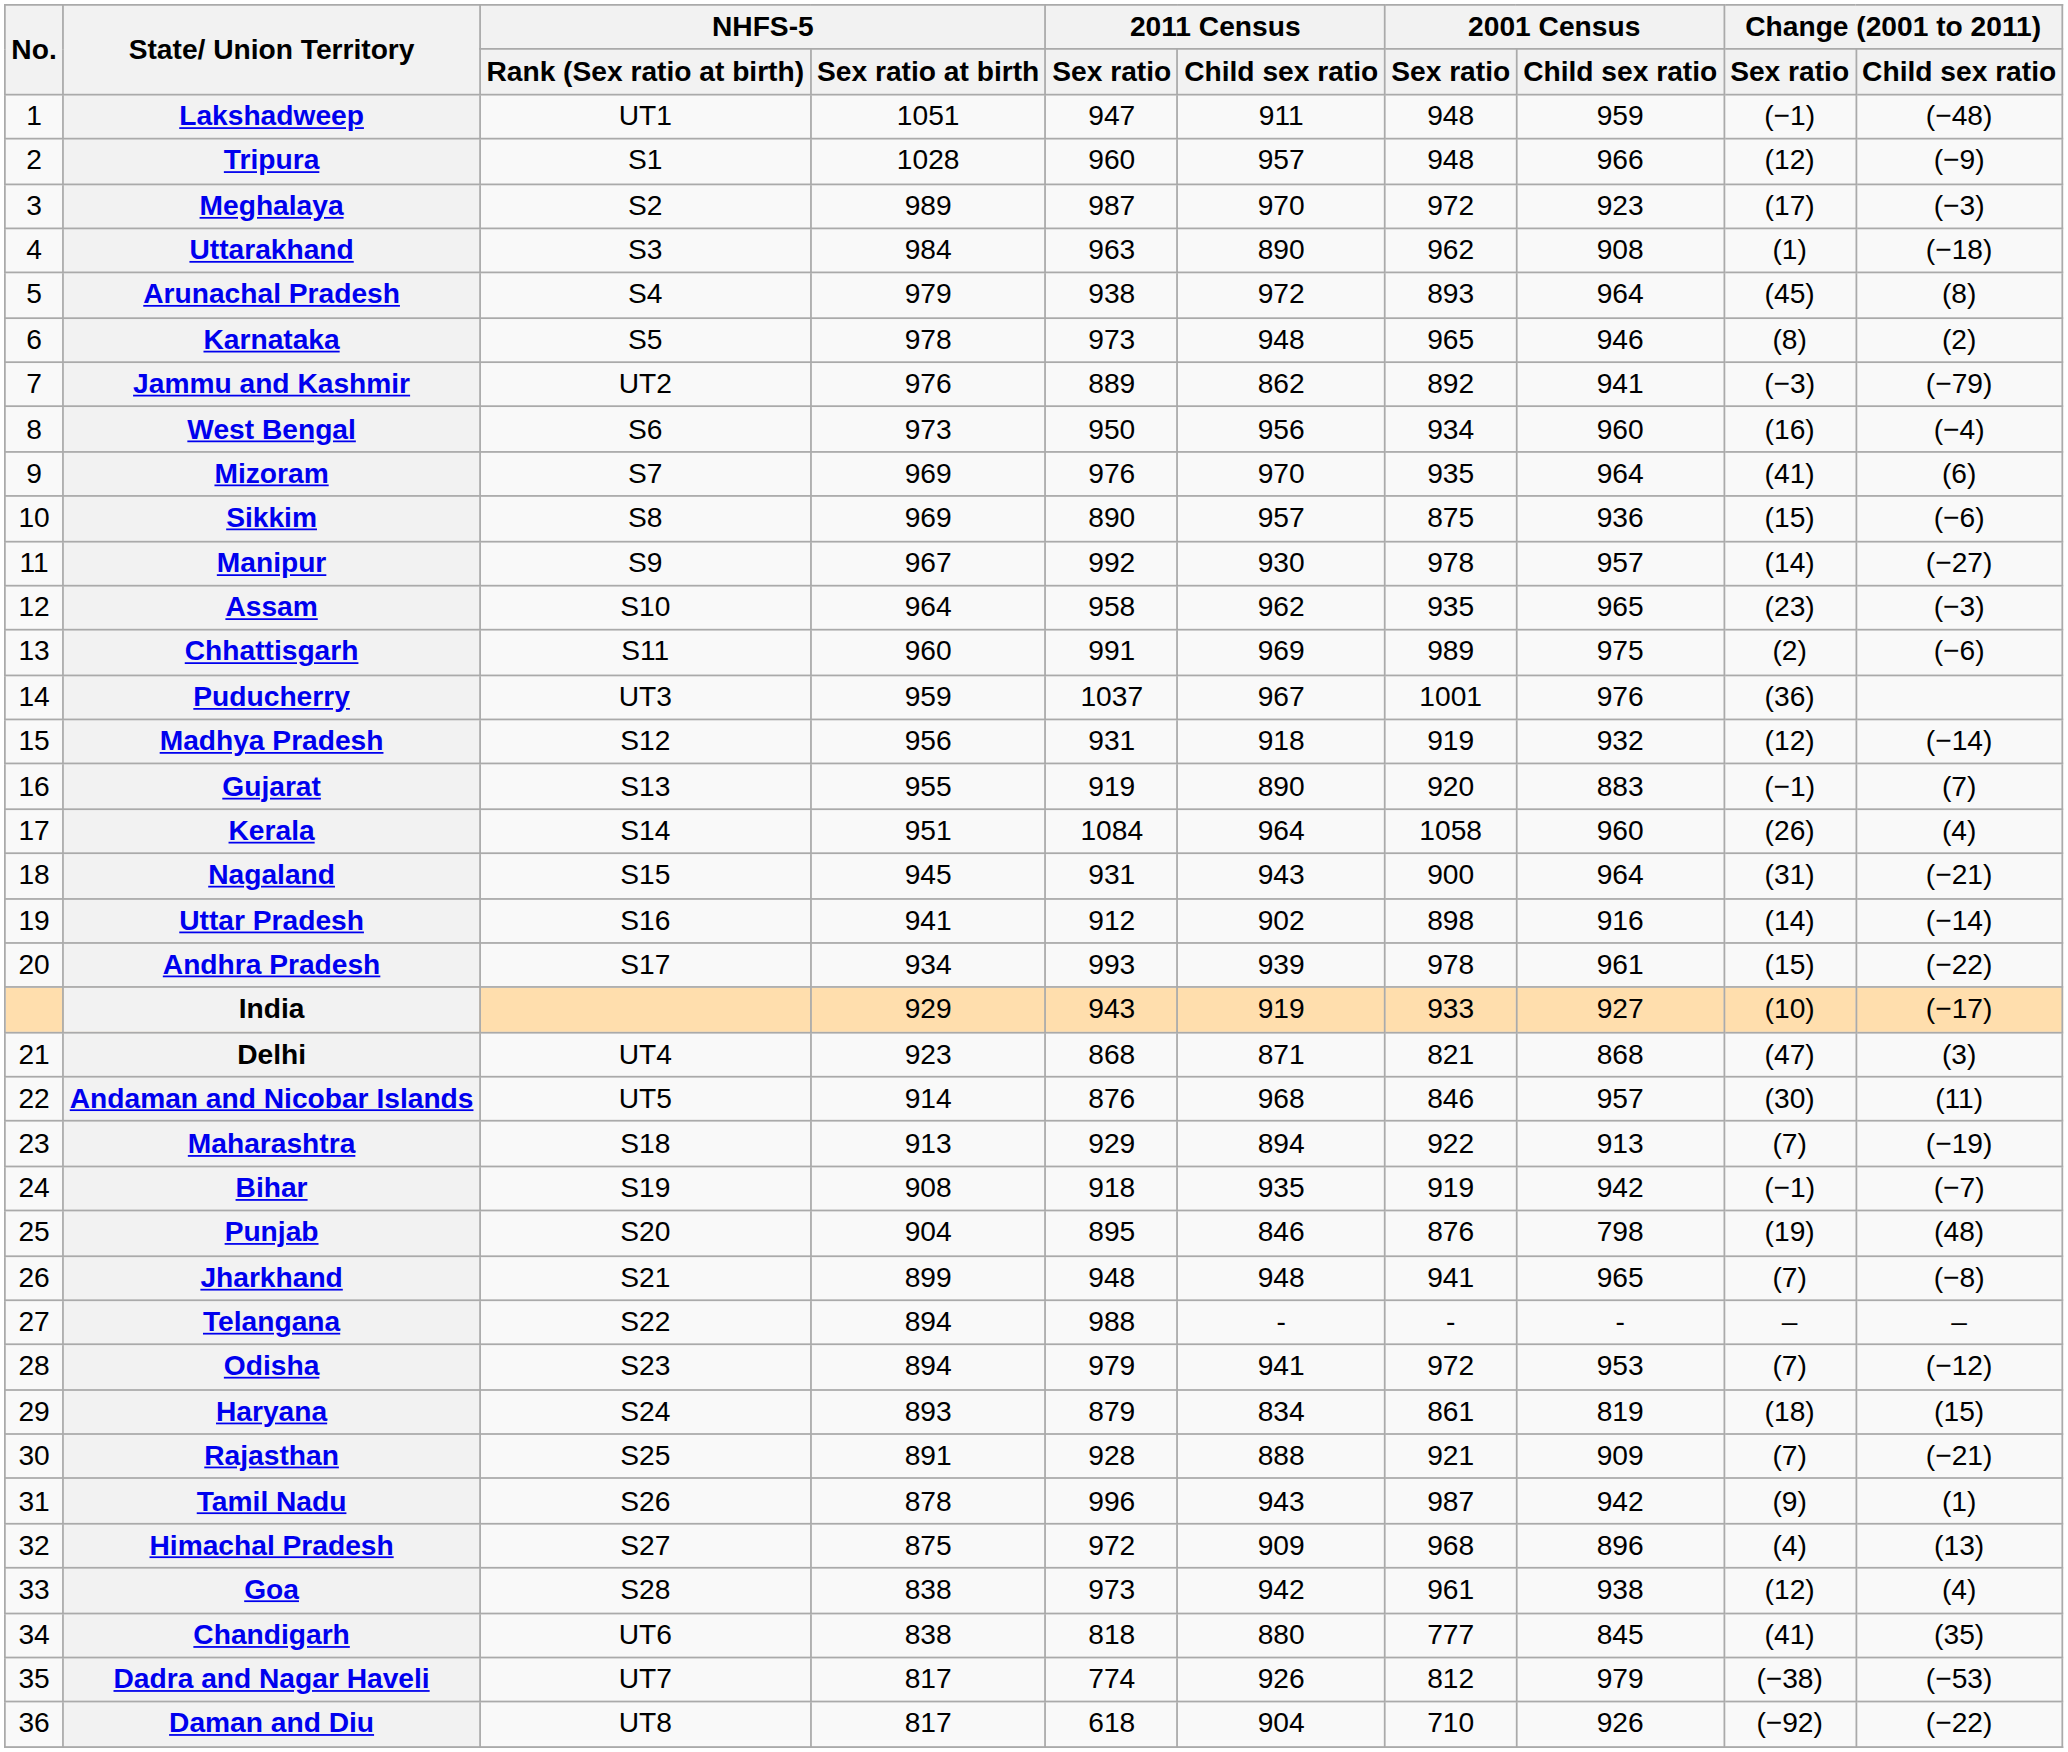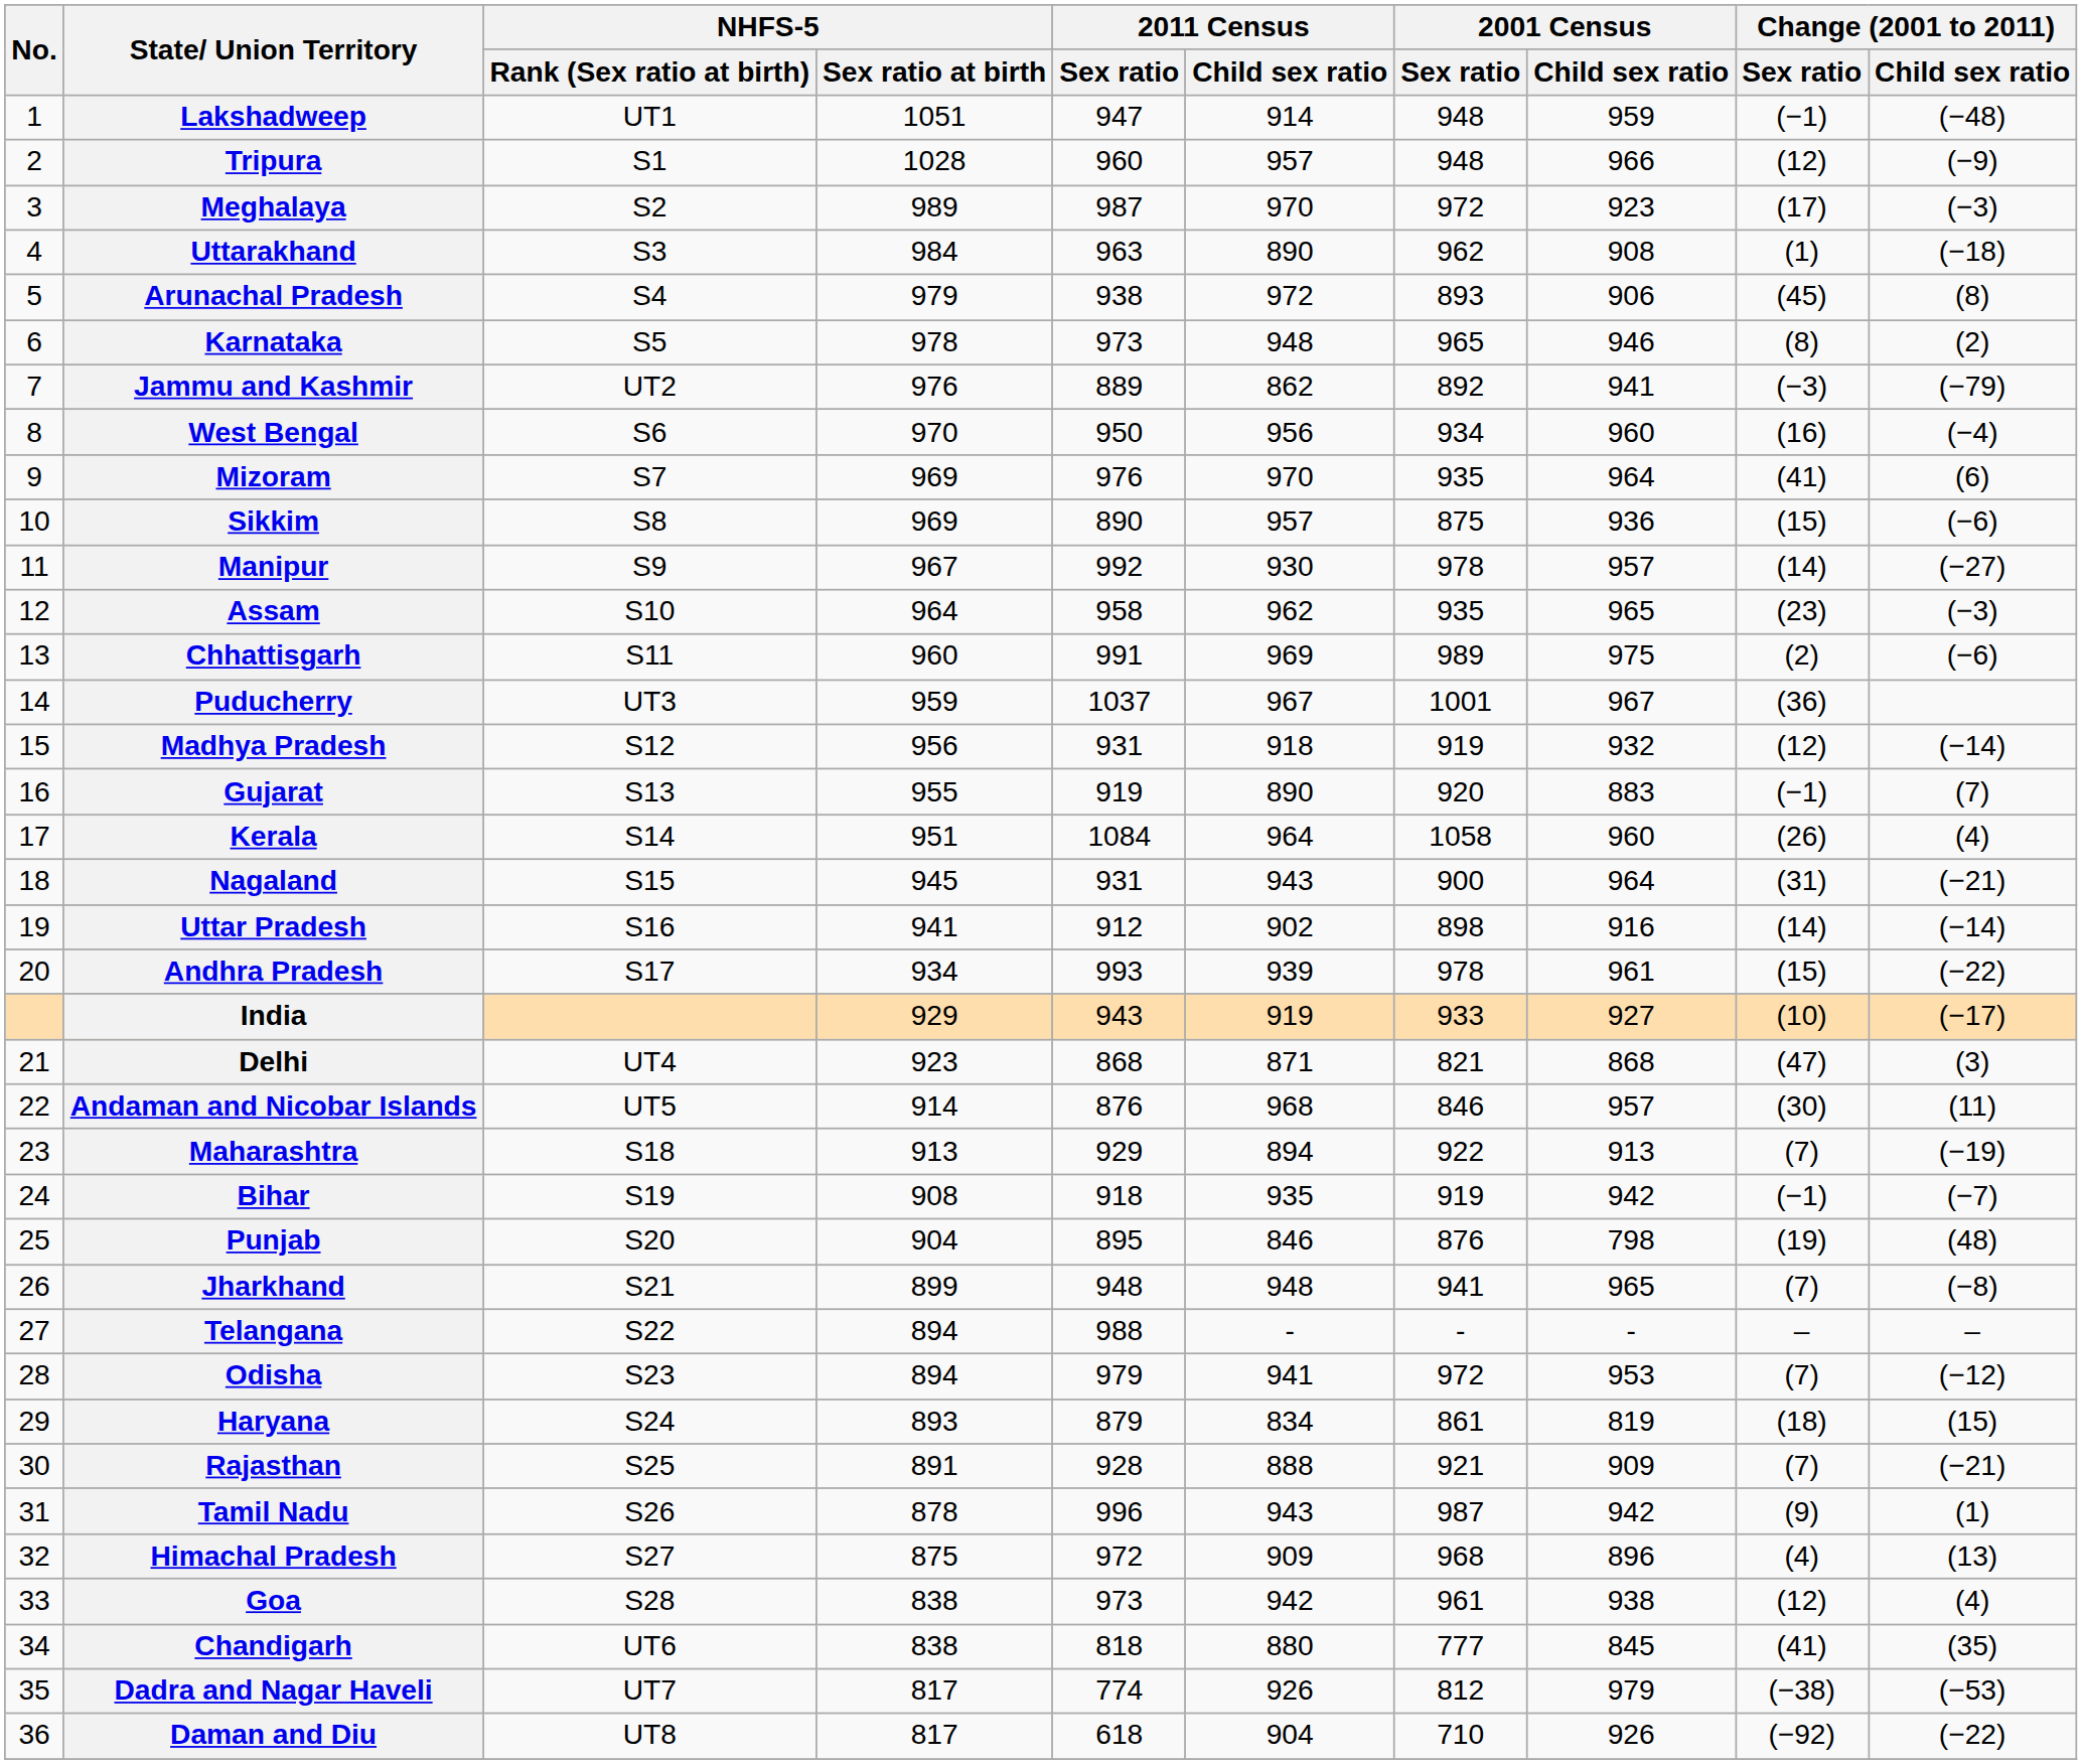Lakshadweep | 2011 Census / Child sex ratio: 911 -> 914
Arunachal Pradesh | 2001 Census / Child sex ratio: 964 -> 906
West Bengal | NHFS-5 / Sex ratio at birth: 973 -> 970
Puducherry | 2001 Census / Child sex ratio: 976 -> 967
